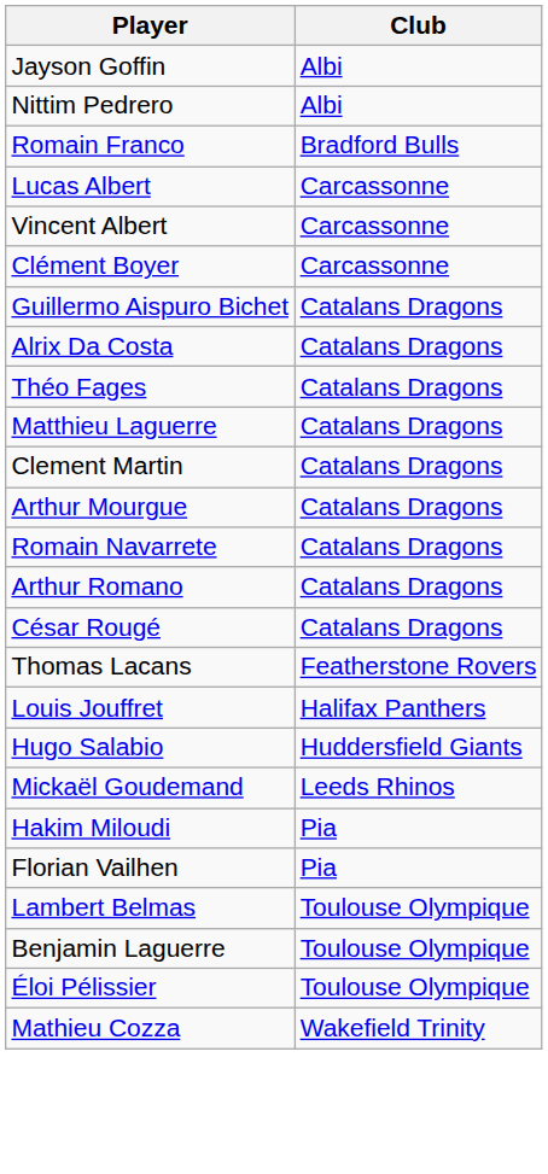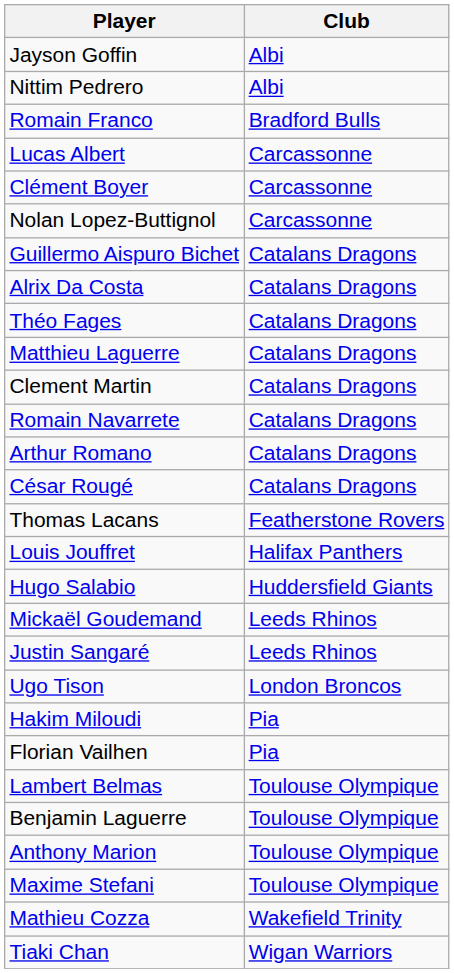- row: Vincent Albert | Carcassonne
+ row: Nolan Lopez-Buttignol | Carcassonne
- row: Arthur Mourgue | Catalans Dragons
+ row: Justin Sangaré | Leeds Rhinos
+ row: Ugo Tison | London Broncos
+ row: Anthony Marion | Toulouse Olympique
- row: Éloi Pélissier | Toulouse Olympique
+ row: Maxime Stefani | Toulouse Olympique
+ row: Tiaki Chan | Wigan Warriors
